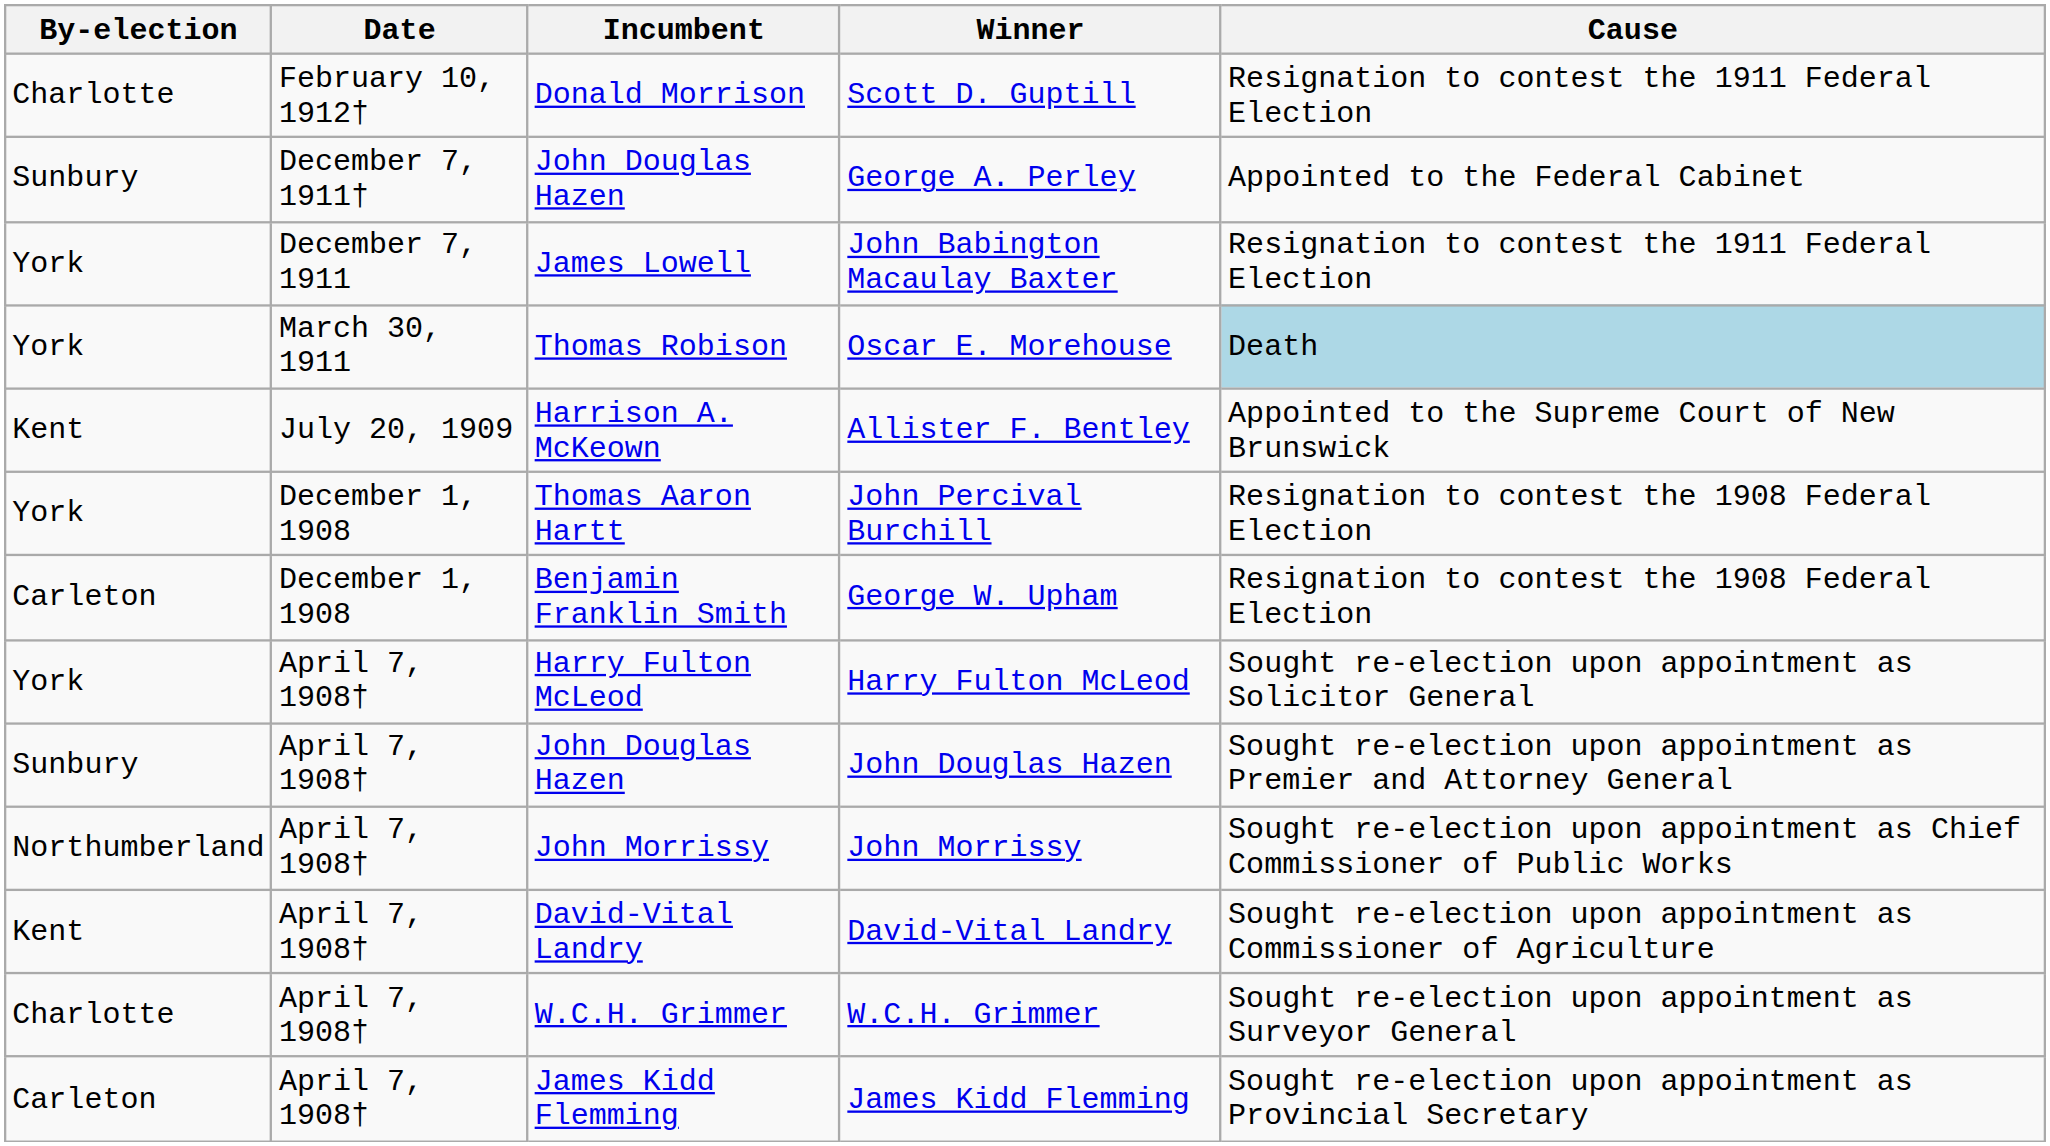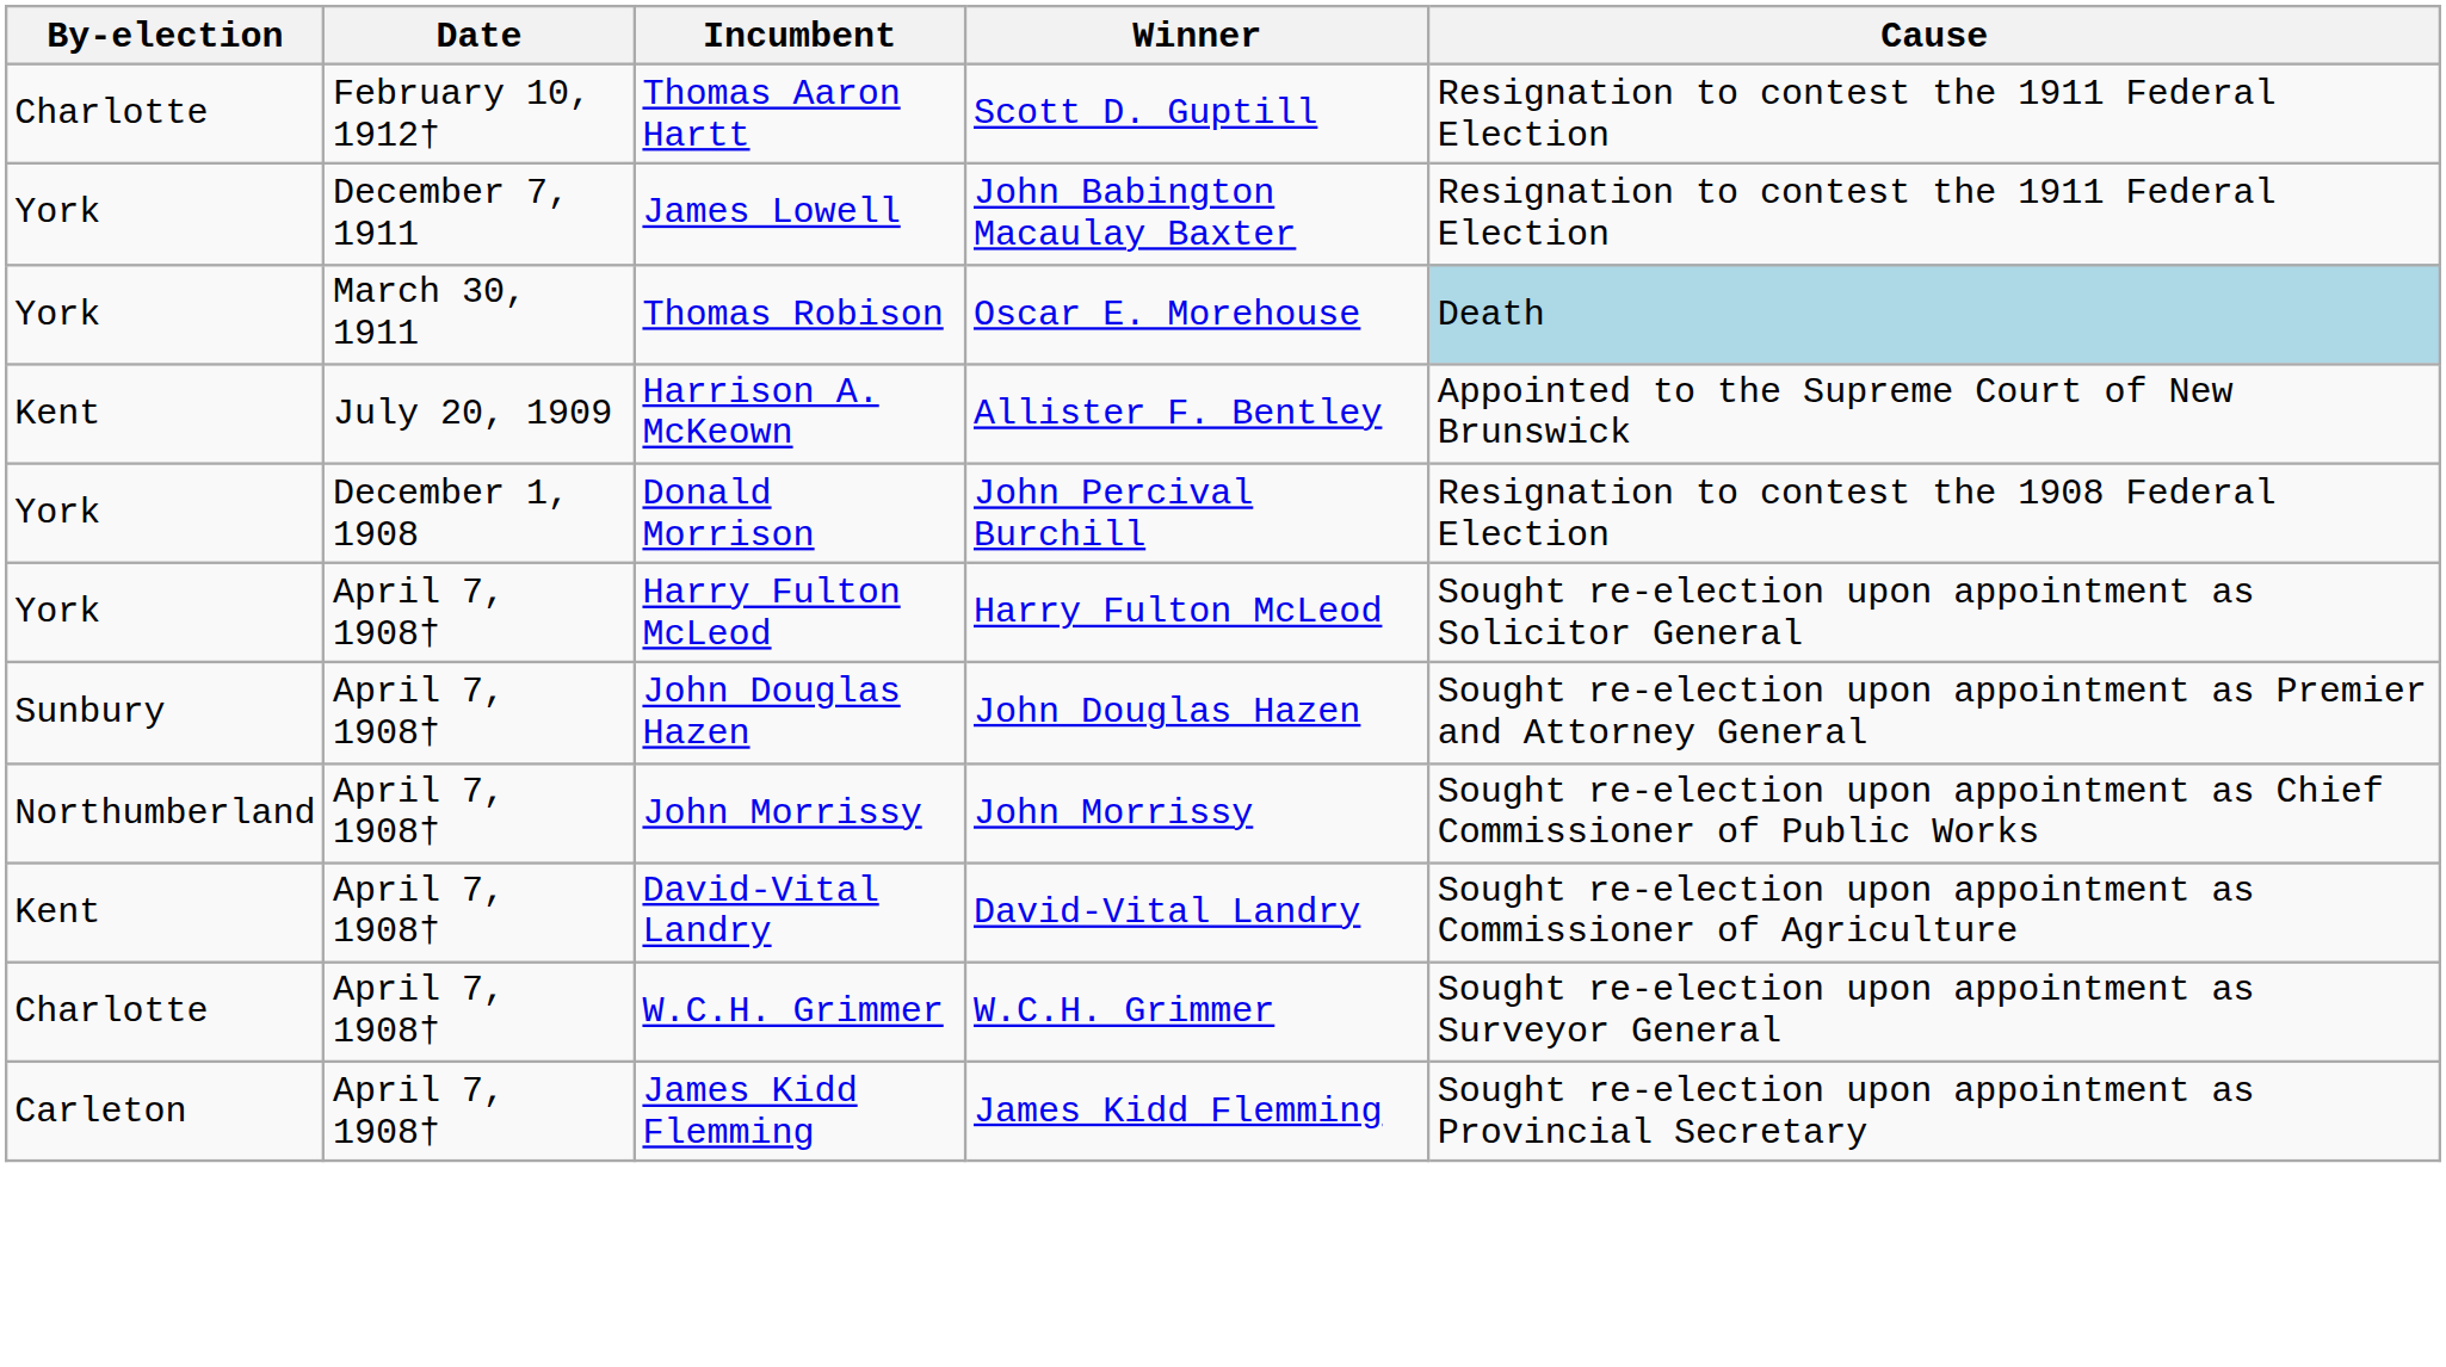Scott D. Guptill | Incumbent: Donald Morrison -> Thomas Aaron Hartt
- row: Sunbury | December 7, 1911† | John Douglas Hazen | George A. Perley | Appointed to the Federal Cabinet
John Percival Burchill | Incumbent: Thomas Aaron Hartt -> Donald Morrison
- row: Carleton | December 1, 1908 | Benjamin Franklin Smith | George W. Upham | Resignation to contest the 1908 Federal Election
